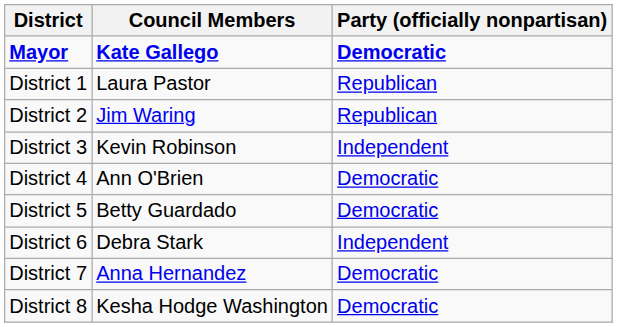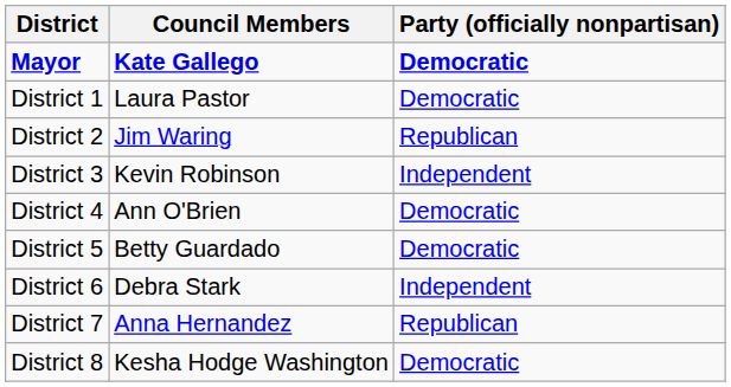District 1 | Party (officially nonpartisan): Republican -> Democratic
District 7 | Party (officially nonpartisan): Democratic -> Republican
